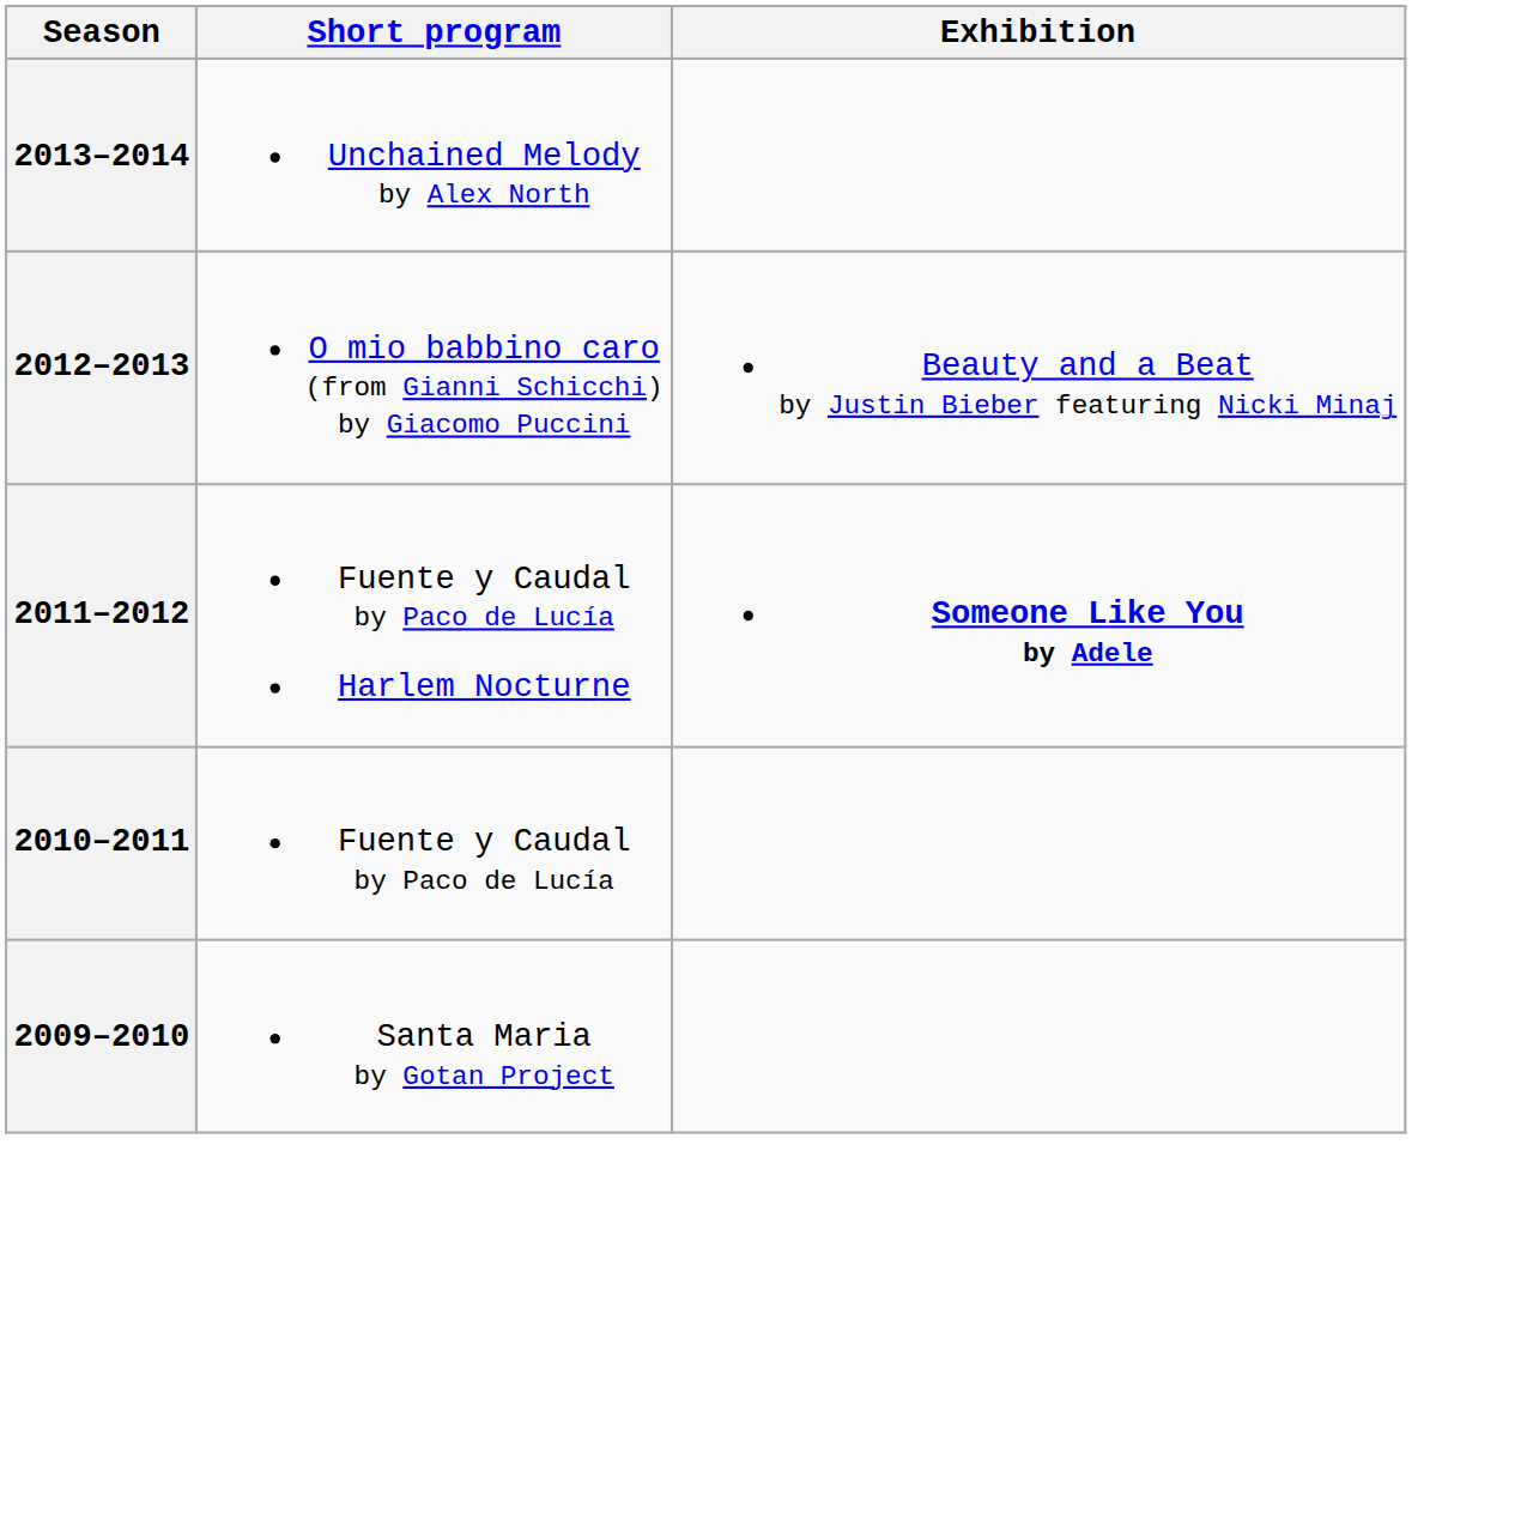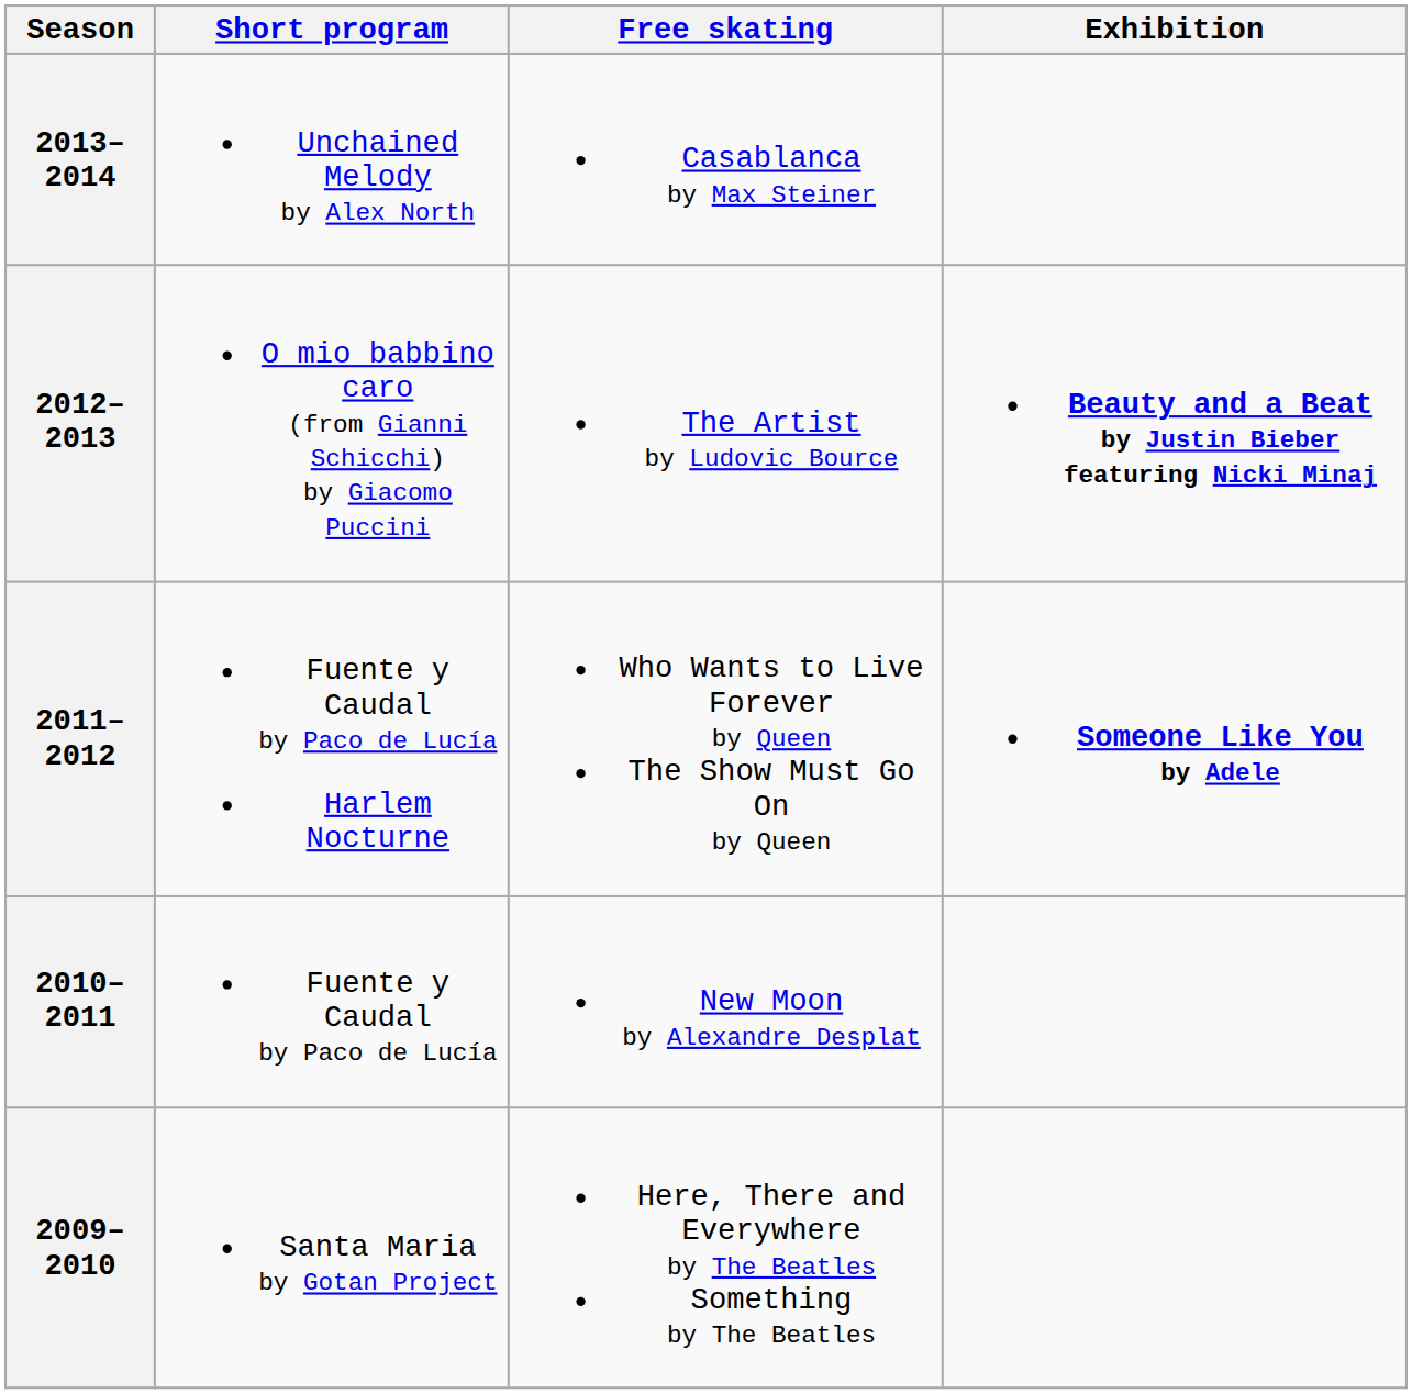+ column: Free skating | Casablanca by Max Steiner | The Artist by Ludovic Bource | Who Wants to Live Forever by Queen The Show Must Go On by Queen | New Moon by Alexandre Desplat | Here, There and Everywhere by The Beatles Something by The Beatles
2012–2013 | Exhibition: normal -> bold
